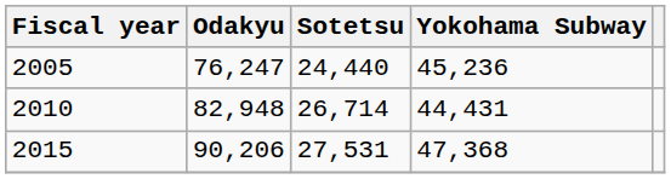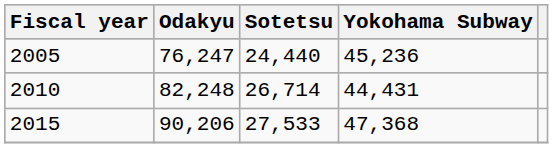2010 | Odakyu: 82,948 -> 82,248
2015 | Sotetsu: 27,531 -> 27,533
